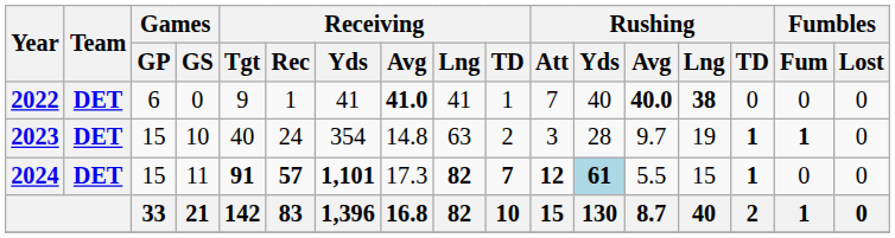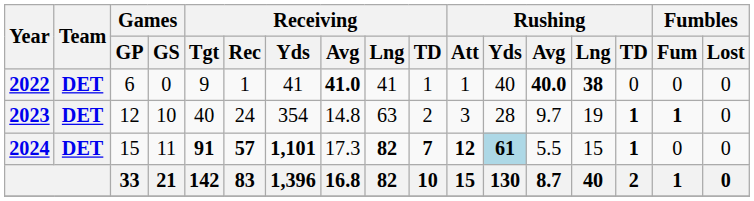2022 | Rushing / Att: 7 -> 1
2023 | Games / GP: 15 -> 12
